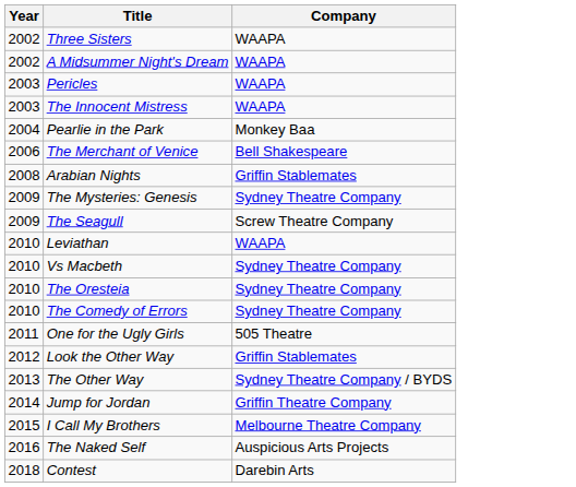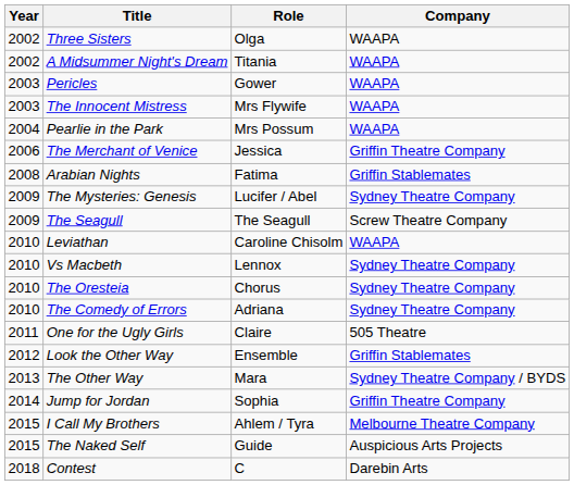+ column: Role | Olga | Titania | Gower | Mrs Flywife | Mrs Possum | Jessica | Fatima | Lucifer / Abel | The Seagull | Caroline Chisolm | Lennox | Chorus | Adriana | Claire | Ensemble | Mara | Sophia | Ahlem / Tyra | Guide | C
Pearlie in the Park | Company: Monkey Baa -> WAAPA
The Merchant of Venice | Company: Bell Shakespeare -> Griffin Theatre Company
The Naked Self | Year: 2016 -> 2015
